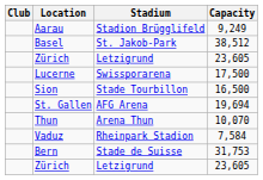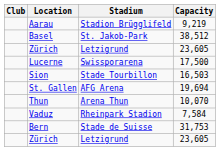Aarau | Capacity: 9,249 -> 9,219
Sion | Capacity: 16,500 -> 16,503
